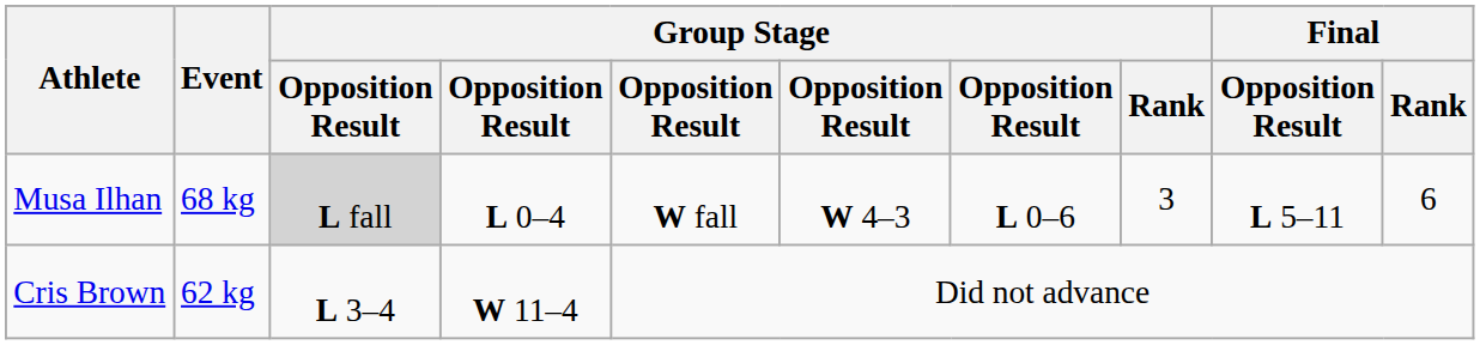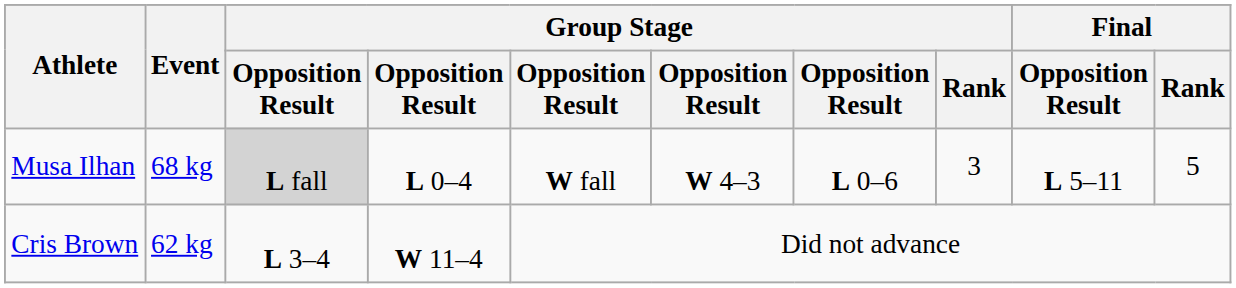Musa Ilhan | Final / Rank: 6 -> 5
